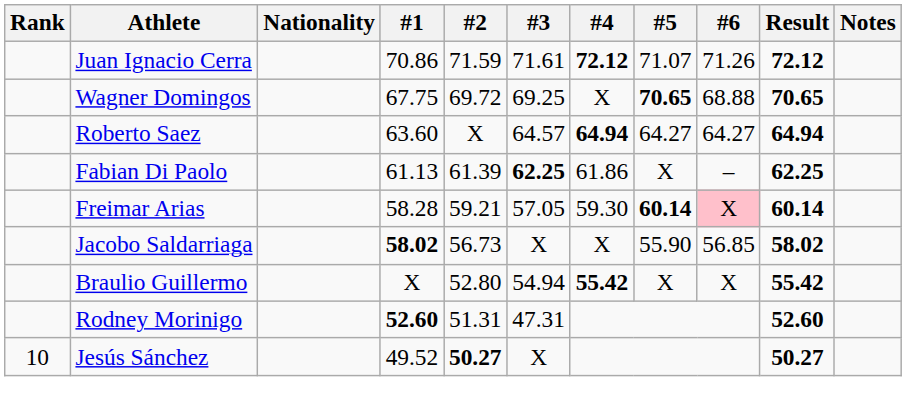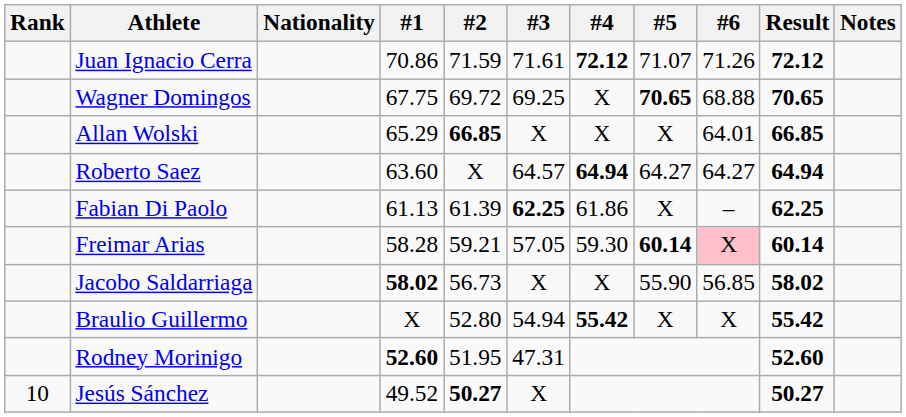+ row: Allan Wolski | 65.29 | 66.85 | X | X | X | 64.01 | 66.85
Rodney Morinigo | #2: 51.31 -> 51.95
